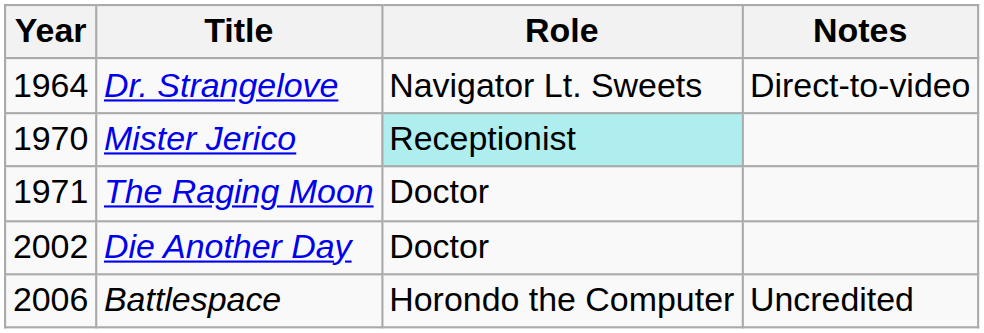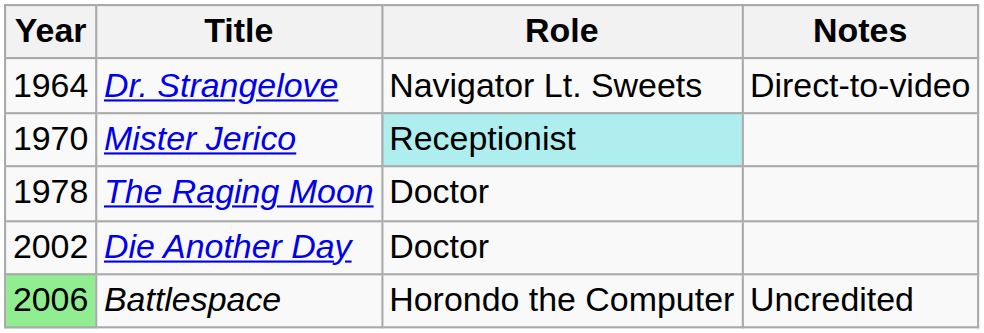The Raging Moon | Year: 1971 -> 1978
Battlespace | Year: no background -> lightgreen background
